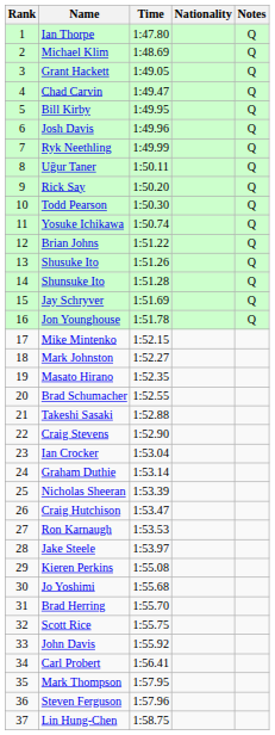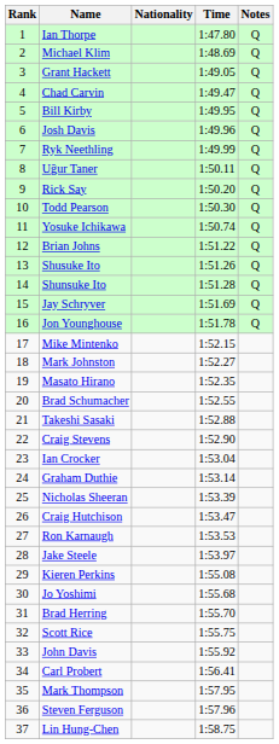columns swapped: Nationality <-> Time
